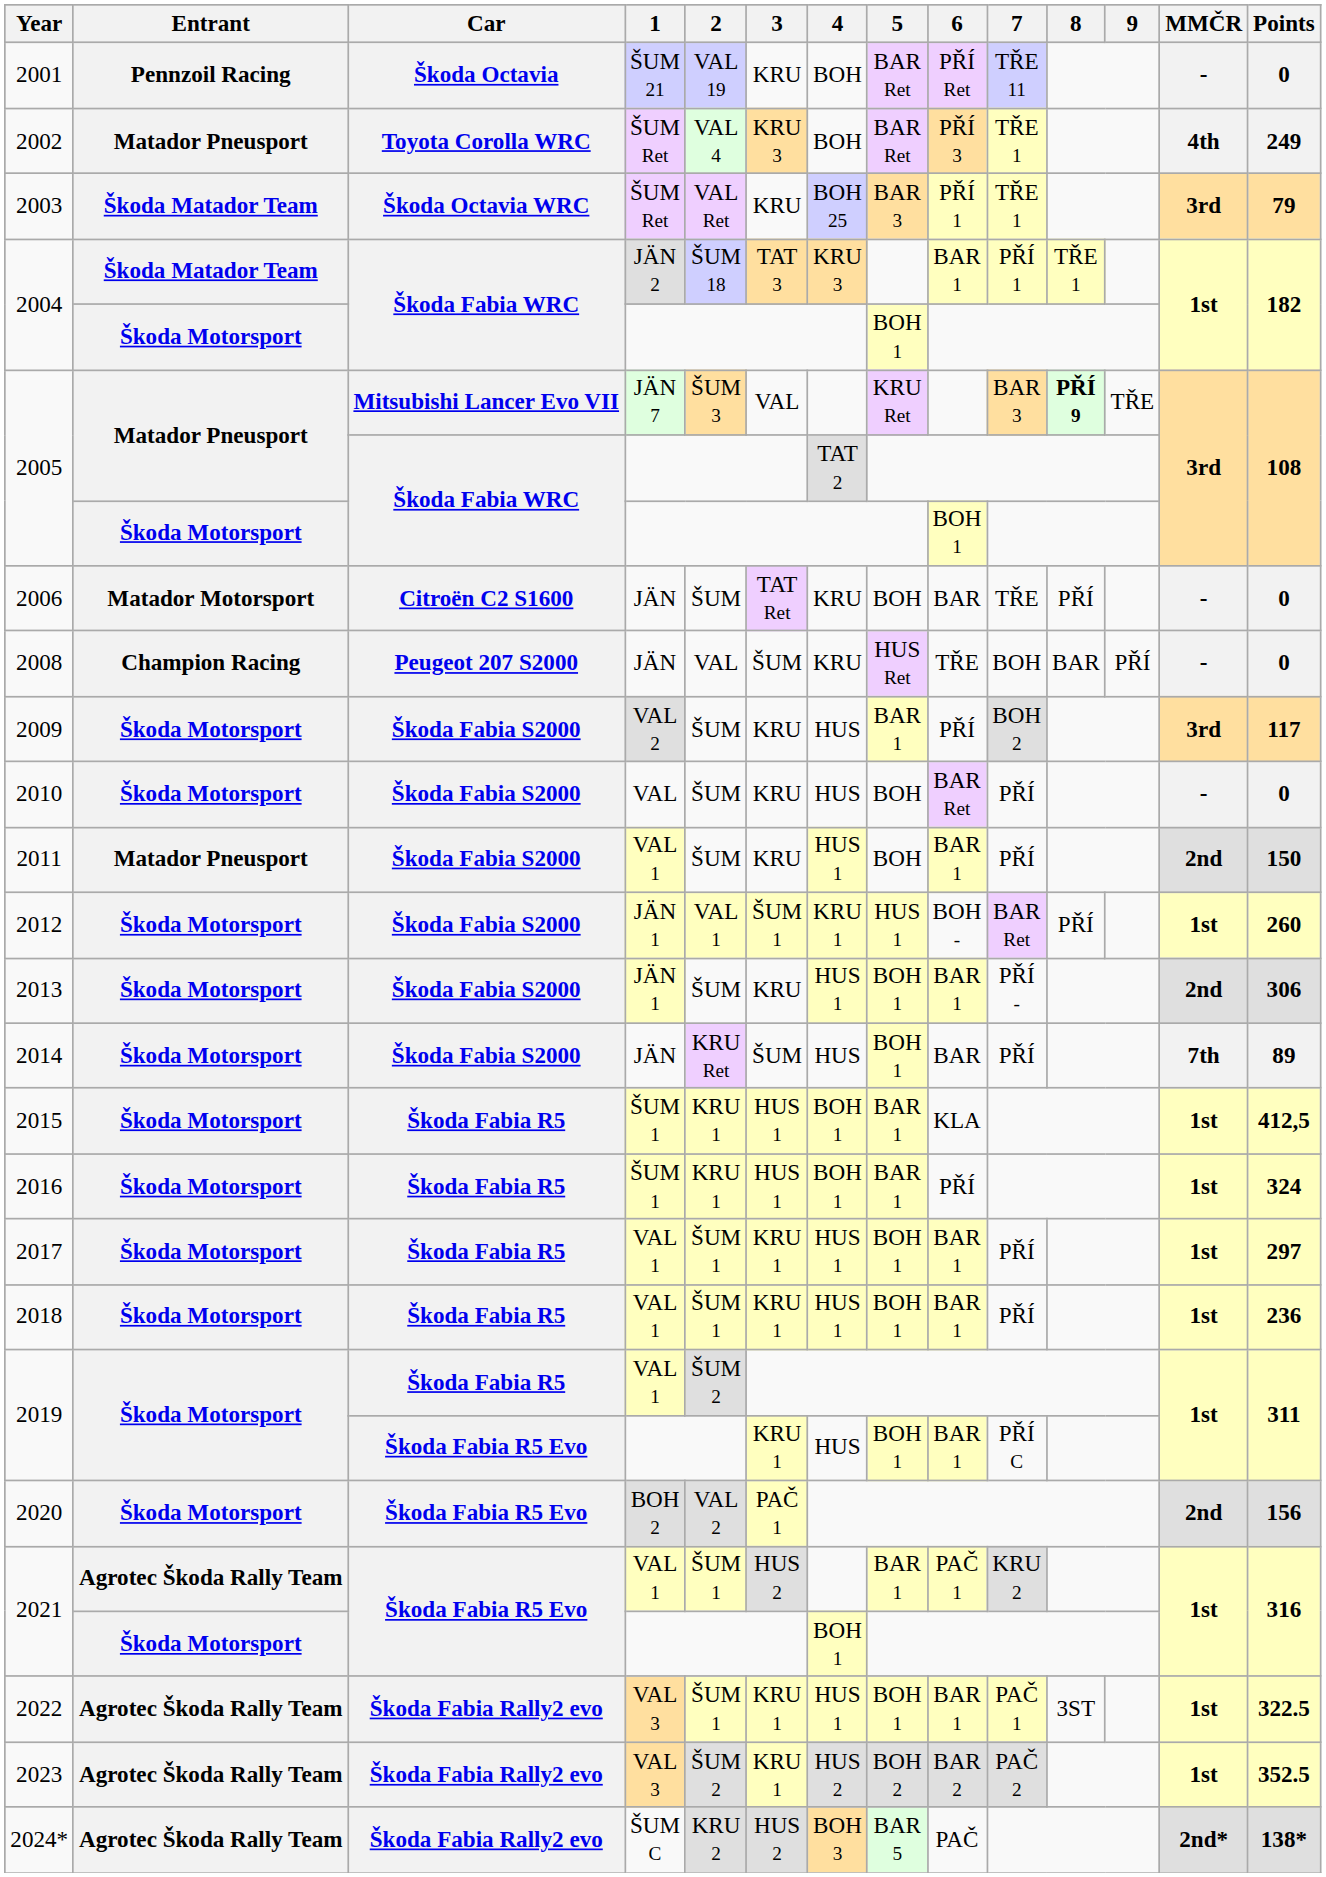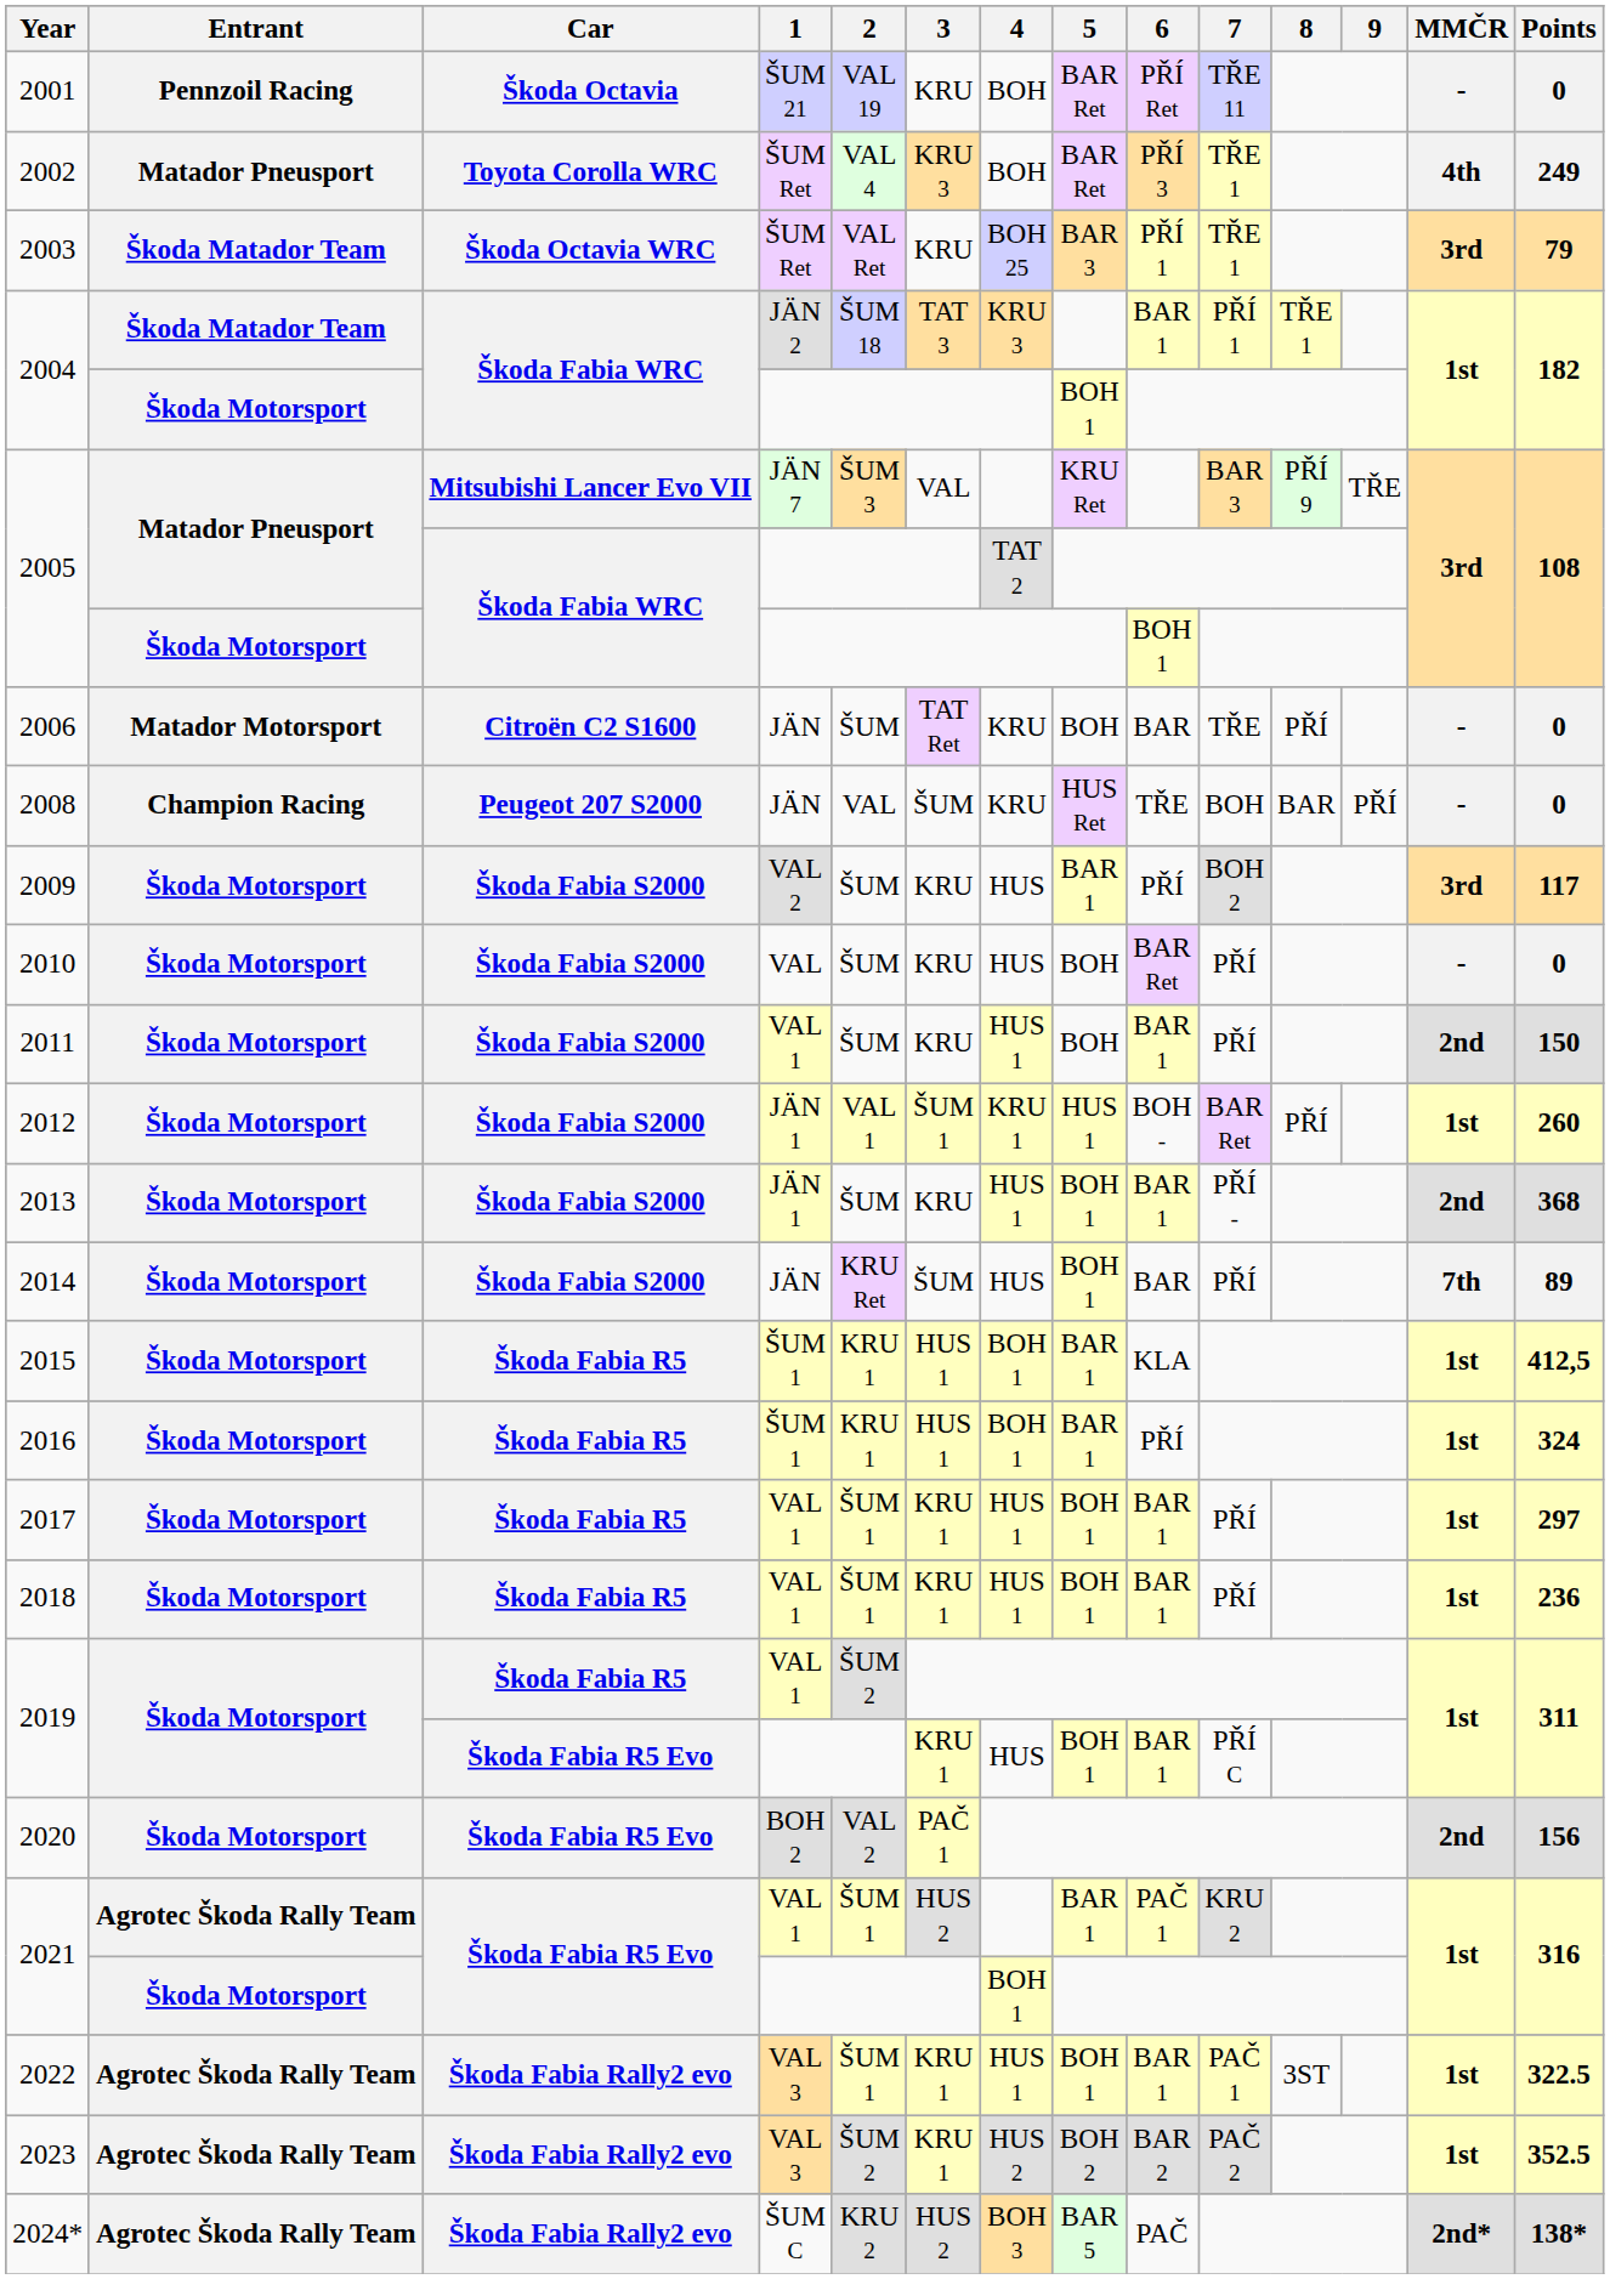2005 / JÄN 7 | 8: bold -> normal
2011 | Entrant: Matador Pneusport -> Škoda Motorsport
2013 | Points: 306 -> 368
